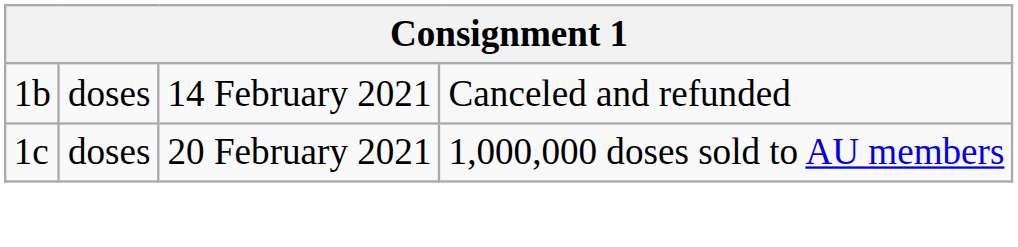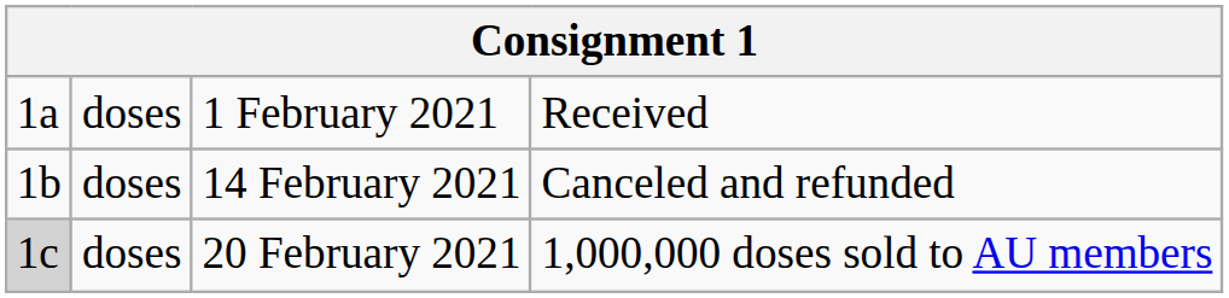+ row: 1a | doses | 1 February 2021 | Received
20 February 2021 | column 1: no background -> lightgrey background
